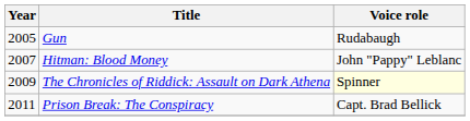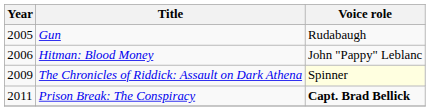Hitman: Blood Money | Year: 2007 -> 2006
Prison Break: The Conspiracy | Voice role: normal -> bold
